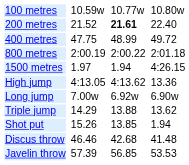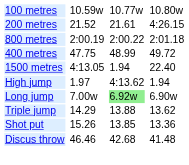200 metres | column 5: bold -> normal
200 metres | column 7: 22.40 -> 4:26.15
rows swapped: 400 metres <-> 800 metres
1500 metres | column 3: 1.97 -> 4:13.05
1500 metres | column 7: 4:26.15 -> 22.40
High jump | column 3: 4:13.05 -> 1.97
High jump | column 7: 13.36 -> 1.94
Long jump | column 5: no background -> lightgreen background
Shot put | column 7: 1.94 -> 13.36
- row: Javelin throw | 57.39 | 56.85 | 53.53
